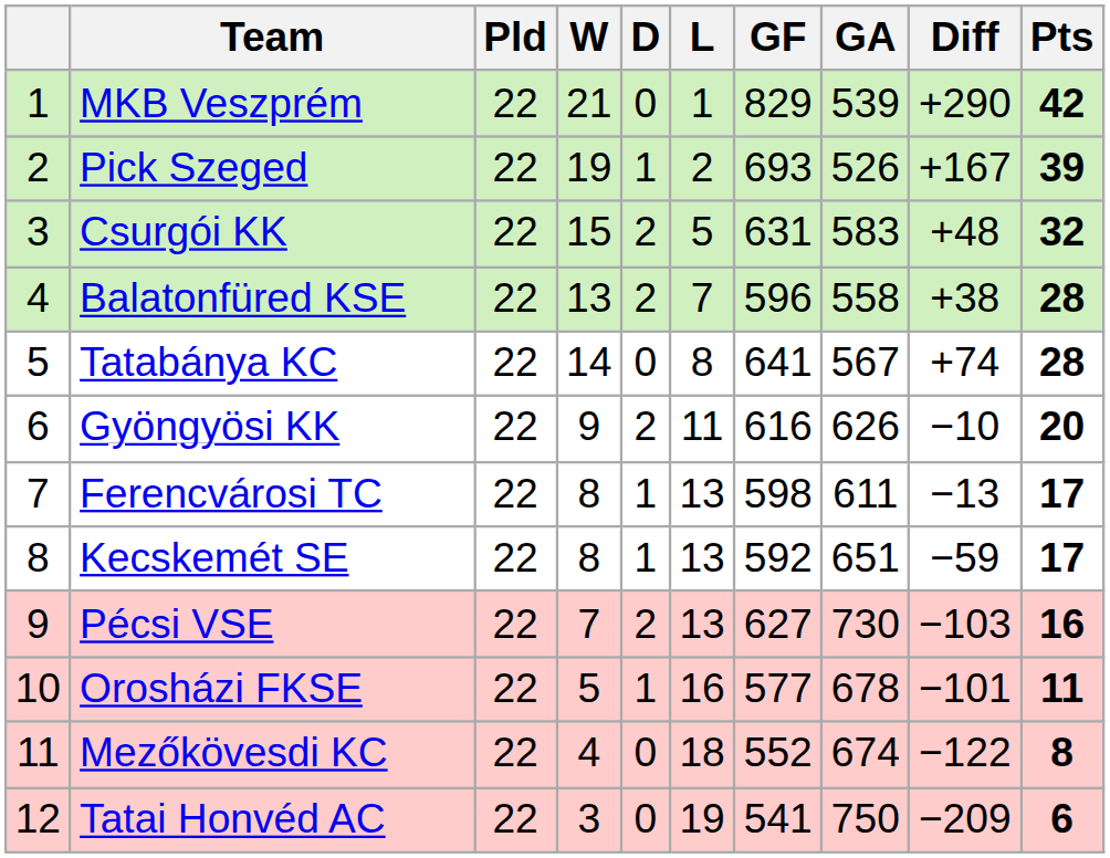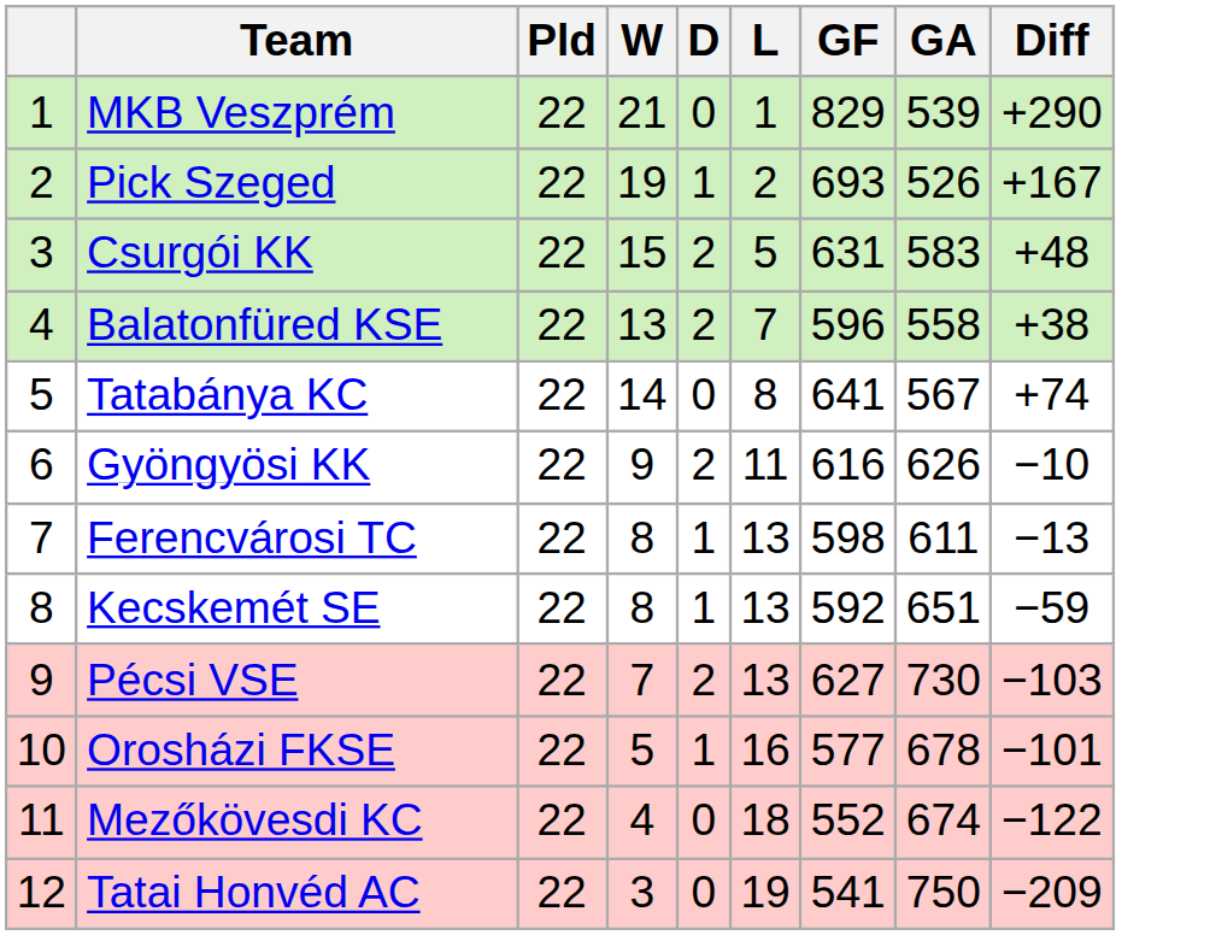- column: Pts | 42 | 39 | 32 | 28 | 28 | 20 | 17 | 17 | 16 | 11 | 8 | 6
